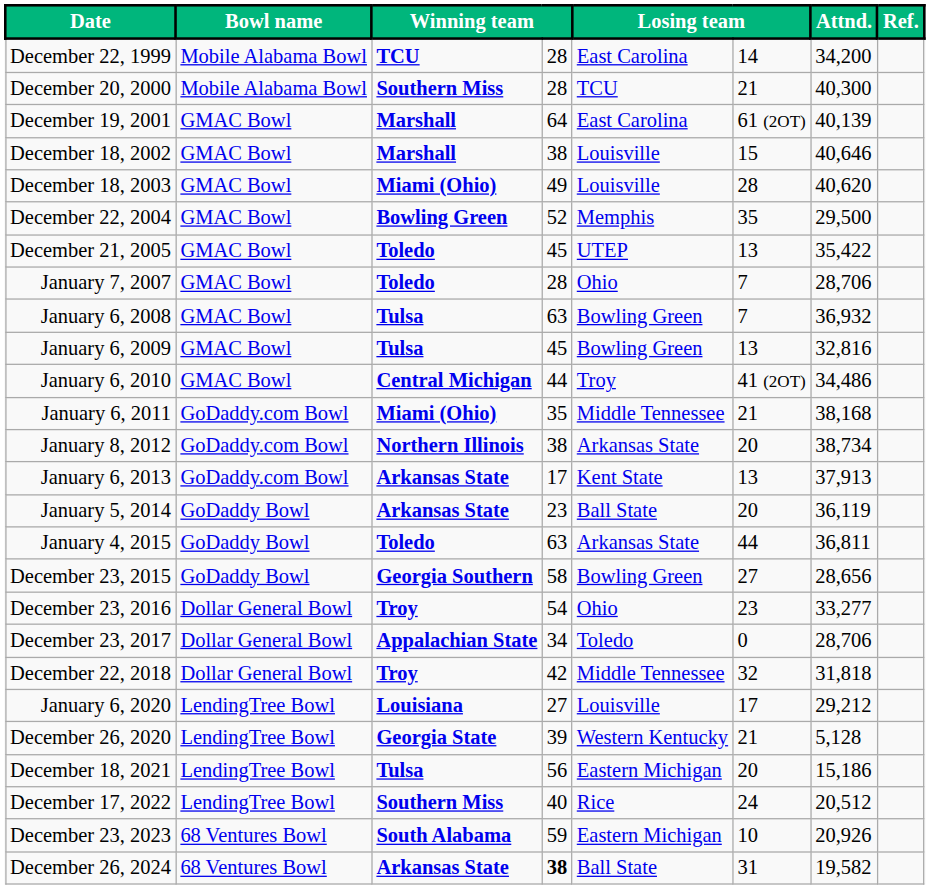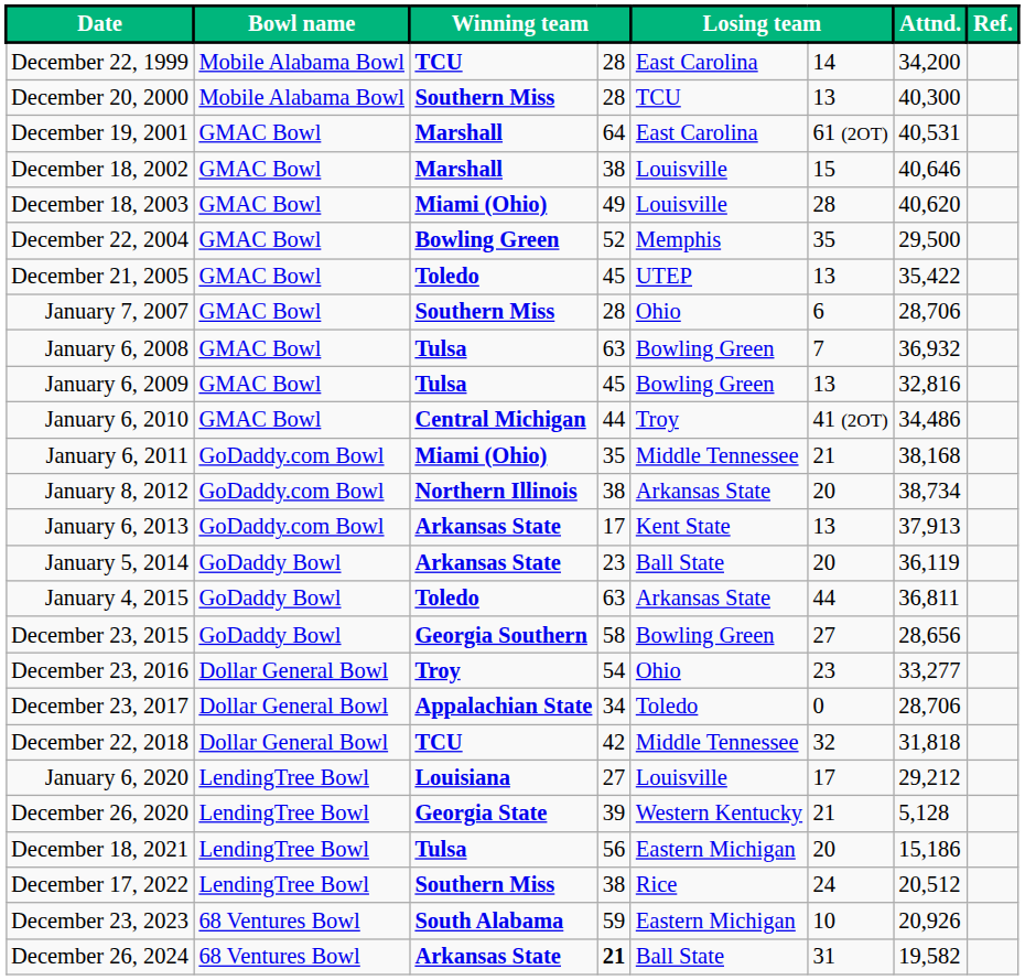December 20, 2000 | column 6: 21 -> 13
December 19, 2001 | Attnd.: 40,139 -> 40,531
January 7, 2007 | column 3: Toledo -> Southern Miss
January 7, 2007 | column 6: 7 -> 6
December 22, 2018 | column 3: Troy -> TCU
December 17, 2022 | column 4: 40 -> 38
December 26, 2024 | column 4: 38 -> 21
